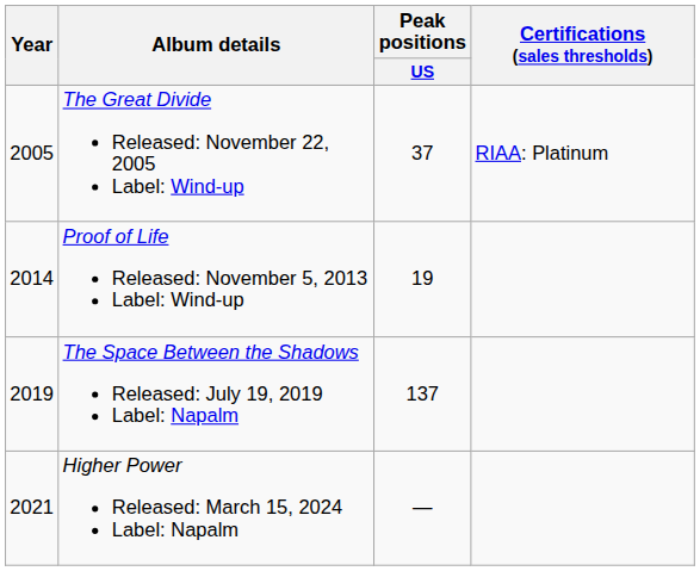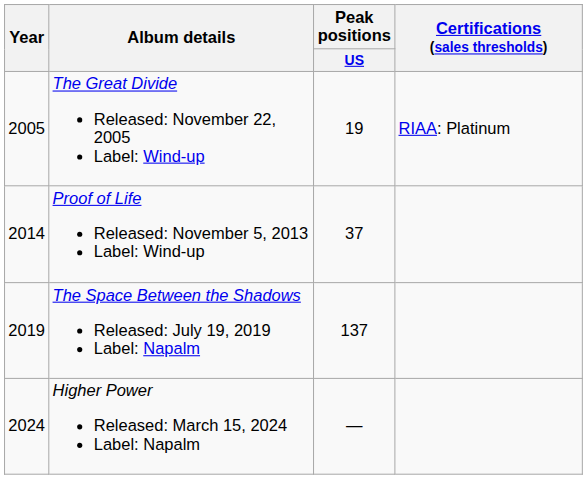The Great Divide Released: November 22, 2005 Label: Wind-up | Peak positions / US: 37 -> 19
Proof of Life Released: November 5, 2013 Label: Wind-up | Peak positions / US: 19 -> 37
Higher Power Released: March 15, 2024 Label: Napalm | Year: 2021 -> 2024
